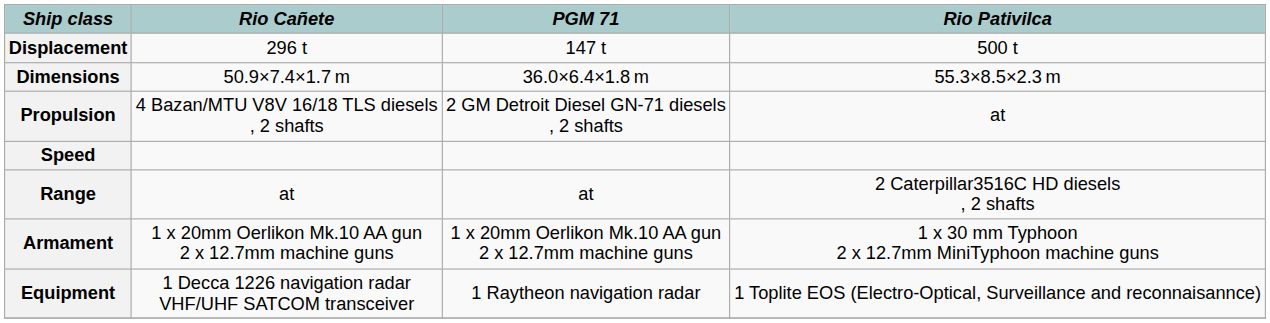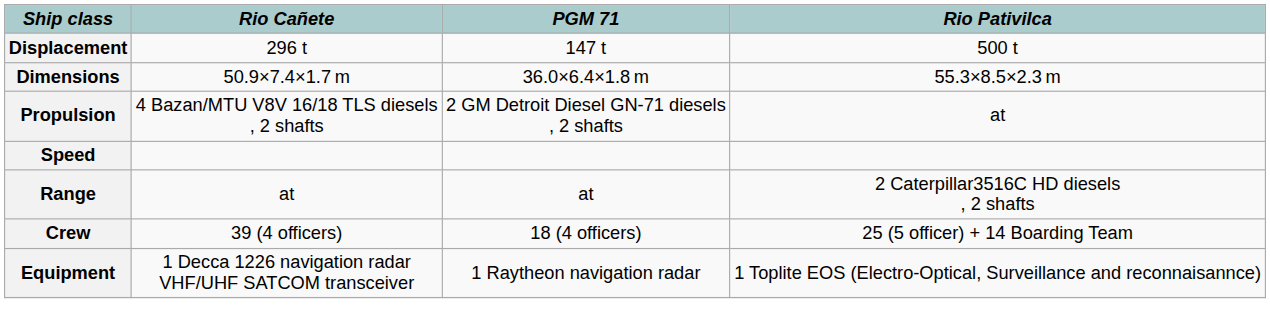+ row: Crew | 39 (4 officers) | 18 (4 officers) | 25 (5 officer) + 14 Boarding Team
- row: Armament | 1 x 20mm Oerlikon Mk.10 AA gun 2 x 12.7mm machine guns | 1 x 20mm Oerlikon Mk.10 AA gun 2 x 12.7mm machine guns | 1 x 30 mm Typhoon 2 x 12.7mm MiniTyphoon machine guns
